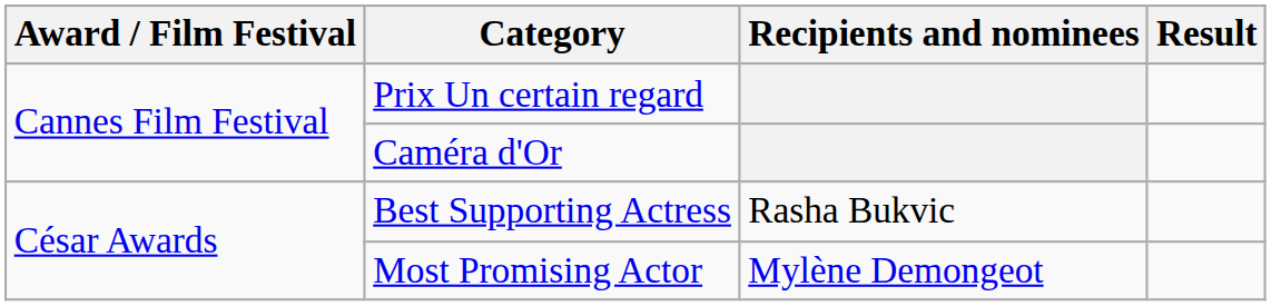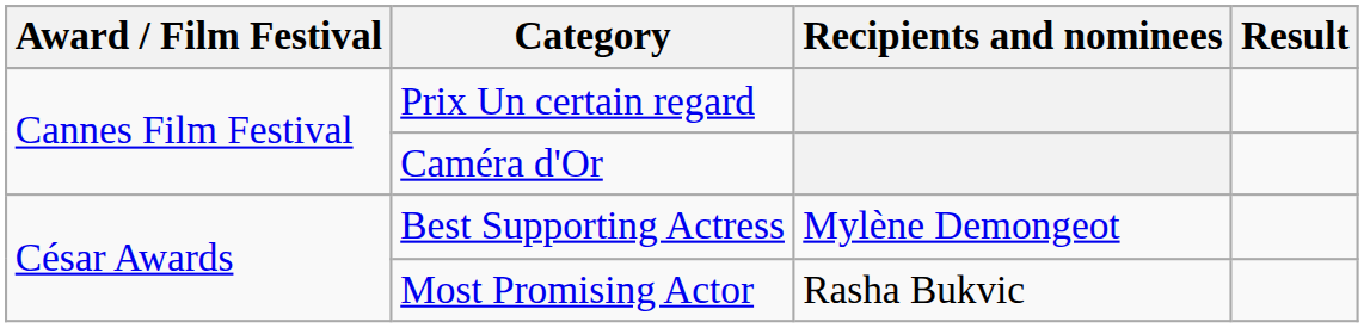Best Supporting Actress | Recipients and nominees: Rasha Bukvic -> Mylène Demongeot
Most Promising Actor | Recipients and nominees: Mylène Demongeot -> Rasha Bukvic
